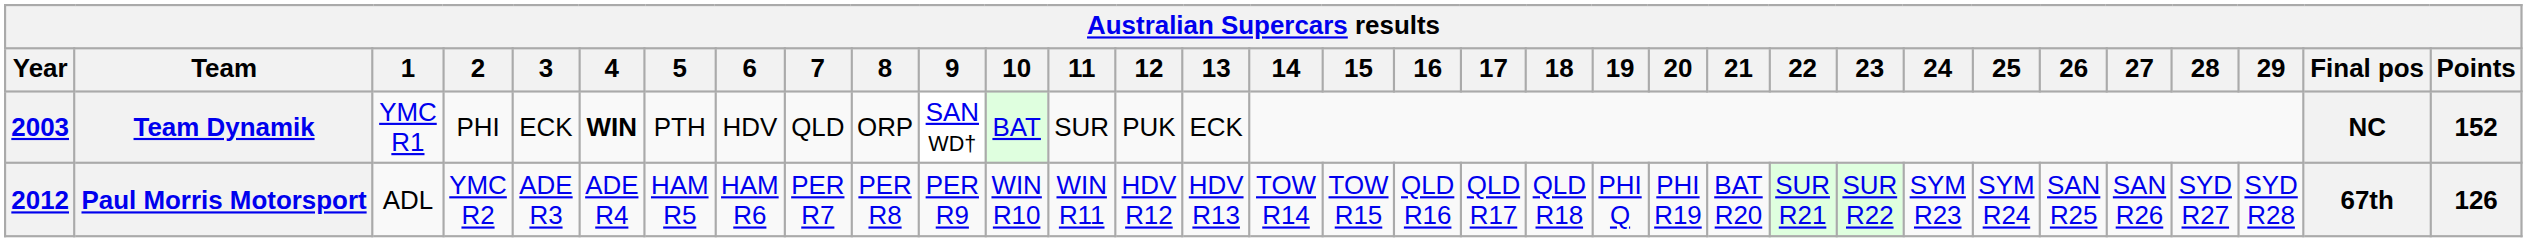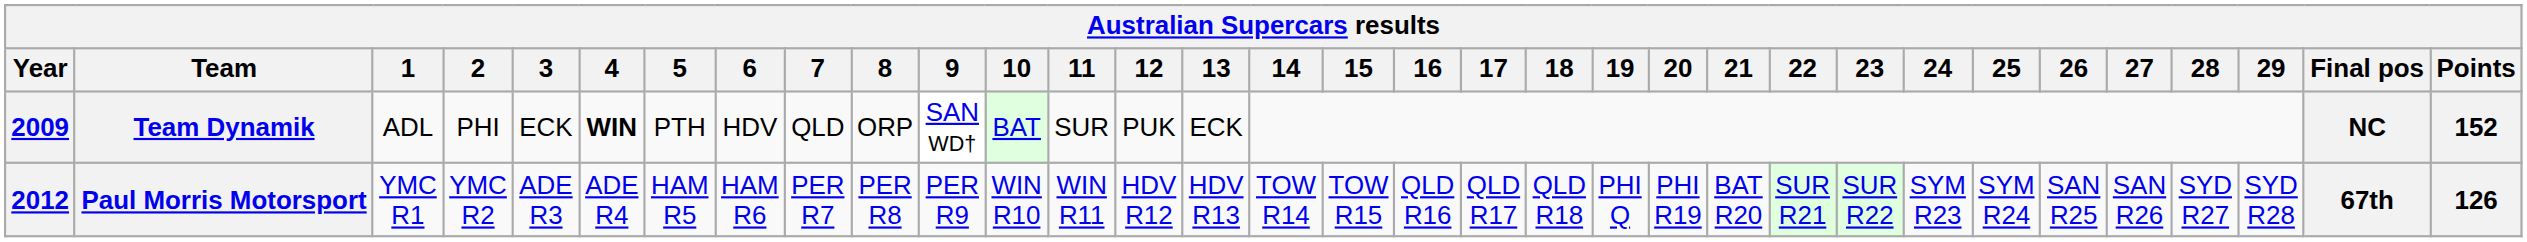Team Dynamik | Year: 2003 -> 2009
Team Dynamik | 1: YMC R1 -> ADL
Paul Morris Motorsport | 1: ADL -> YMC R1
